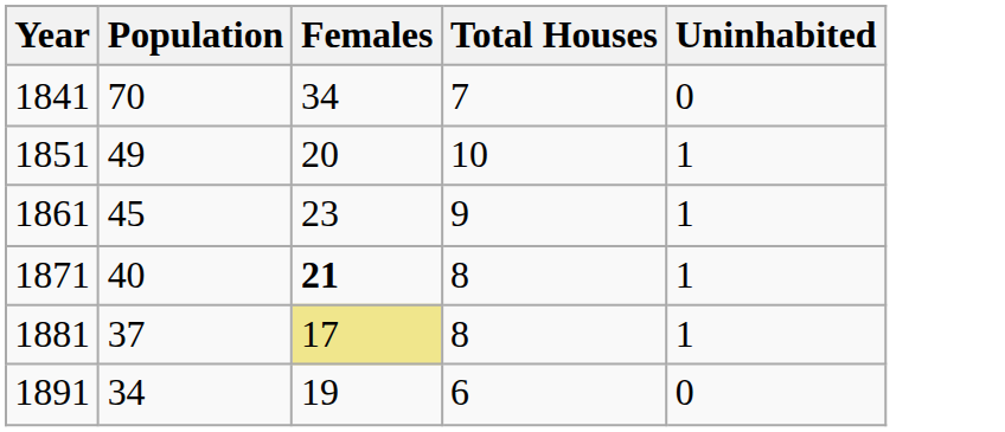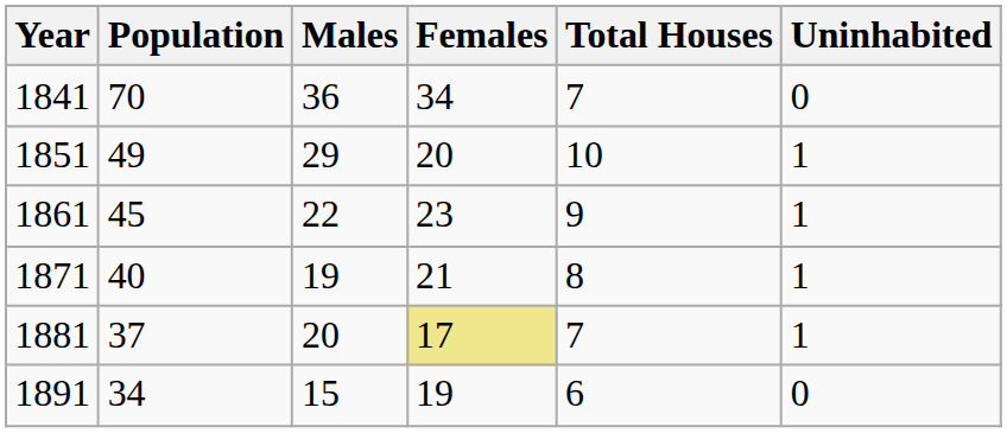+ column: Males | 36 | 29 | 22 | 19 | 20 | 15
1871 | Females: bold -> normal
1881 | Total Houses: 8 -> 7
